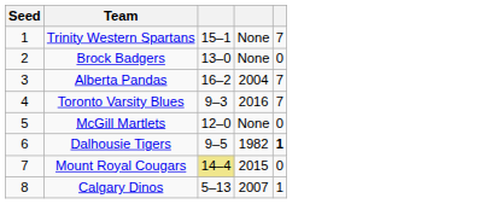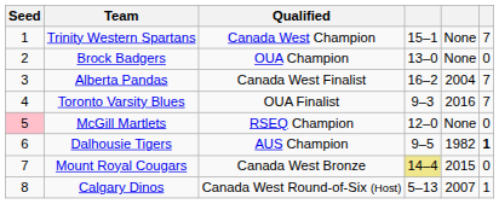+ column: Qualified | Canada West Champion | OUA Champion | Canada West Finalist | OUA Finalist | RSEQ Champion | AUS Champion | Canada West Bronze | Canada West Round-of-Six (Host)
McGill Martlets | Seed: no background -> pink background
